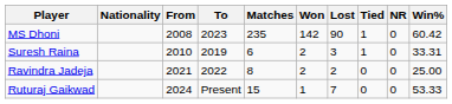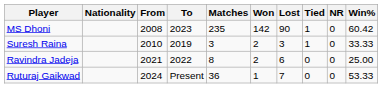Suresh Raina | Matches: 6 -> 3
Suresh Raina | Win%: 33.31 -> 33.33
Ravindra Jadeja | Lost: 2 -> 6
Ruturaj Gaikwad | Matches: 15 -> 36
